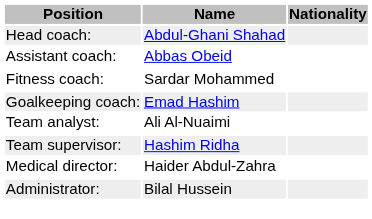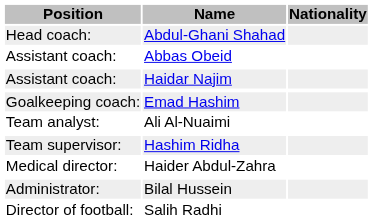+ row: Assistant coach: | Haidar Najim
- row: Fitness coach: | Sardar Mohammed
+ row: Director of football: | Salih Radhi
